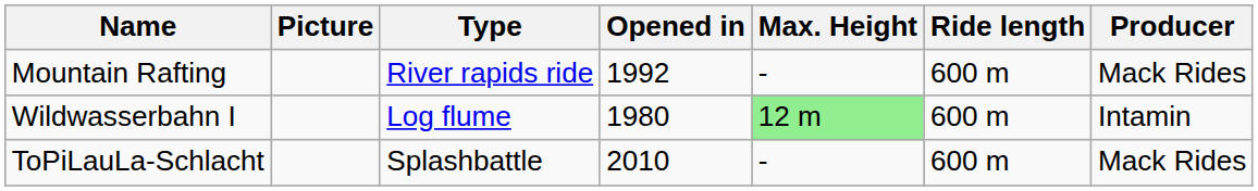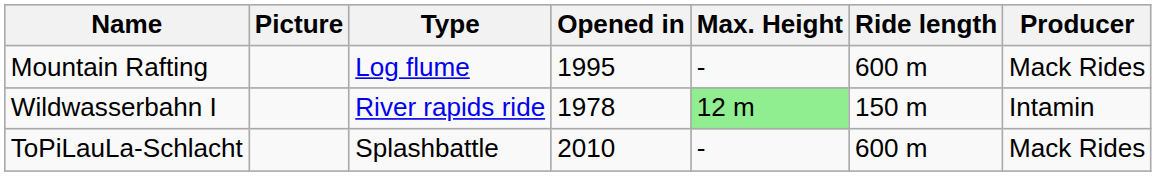Mountain Rafting | Type: River rapids ride -> Log flume
Mountain Rafting | Opened in: 1992 -> 1995
Wildwasserbahn I | Type: Log flume -> River rapids ride
Wildwasserbahn I | Opened in: 1980 -> 1978
Wildwasserbahn I | Ride length: 600 m -> 150 m
